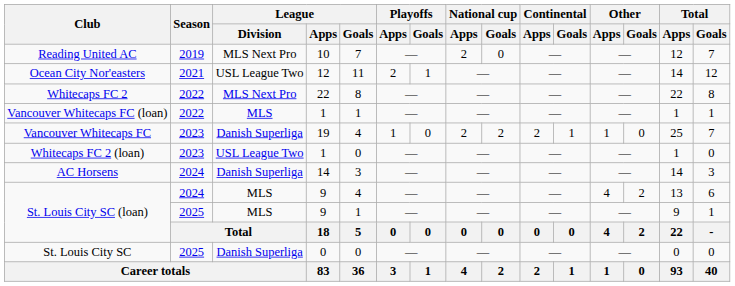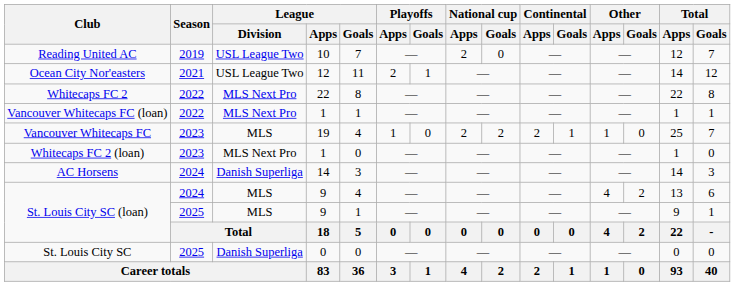Reading United AC | League / Division: MLS Next Pro -> USL League Two
Vancouver Whitecaps FC (loan) | League / Division: MLS -> MLS Next Pro
Vancouver Whitecaps FC | League / Division: Danish Superliga -> MLS
Whitecaps FC 2 (loan) | League / Division: USL League Two -> MLS Next Pro
